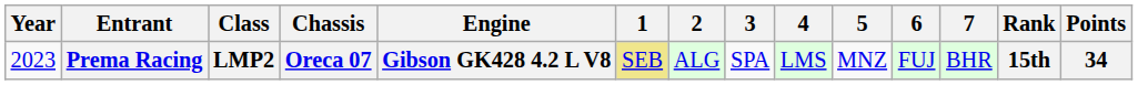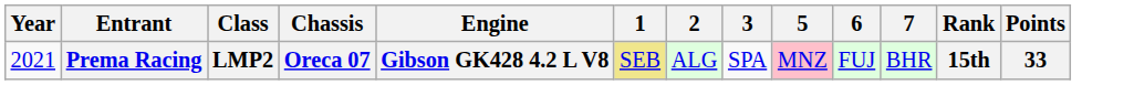- column: 4 | LMS
Prema Racing | Year: 2023 -> 2021
Prema Racing | 5: no background -> pink background
Prema Racing | Points: 34 -> 33
